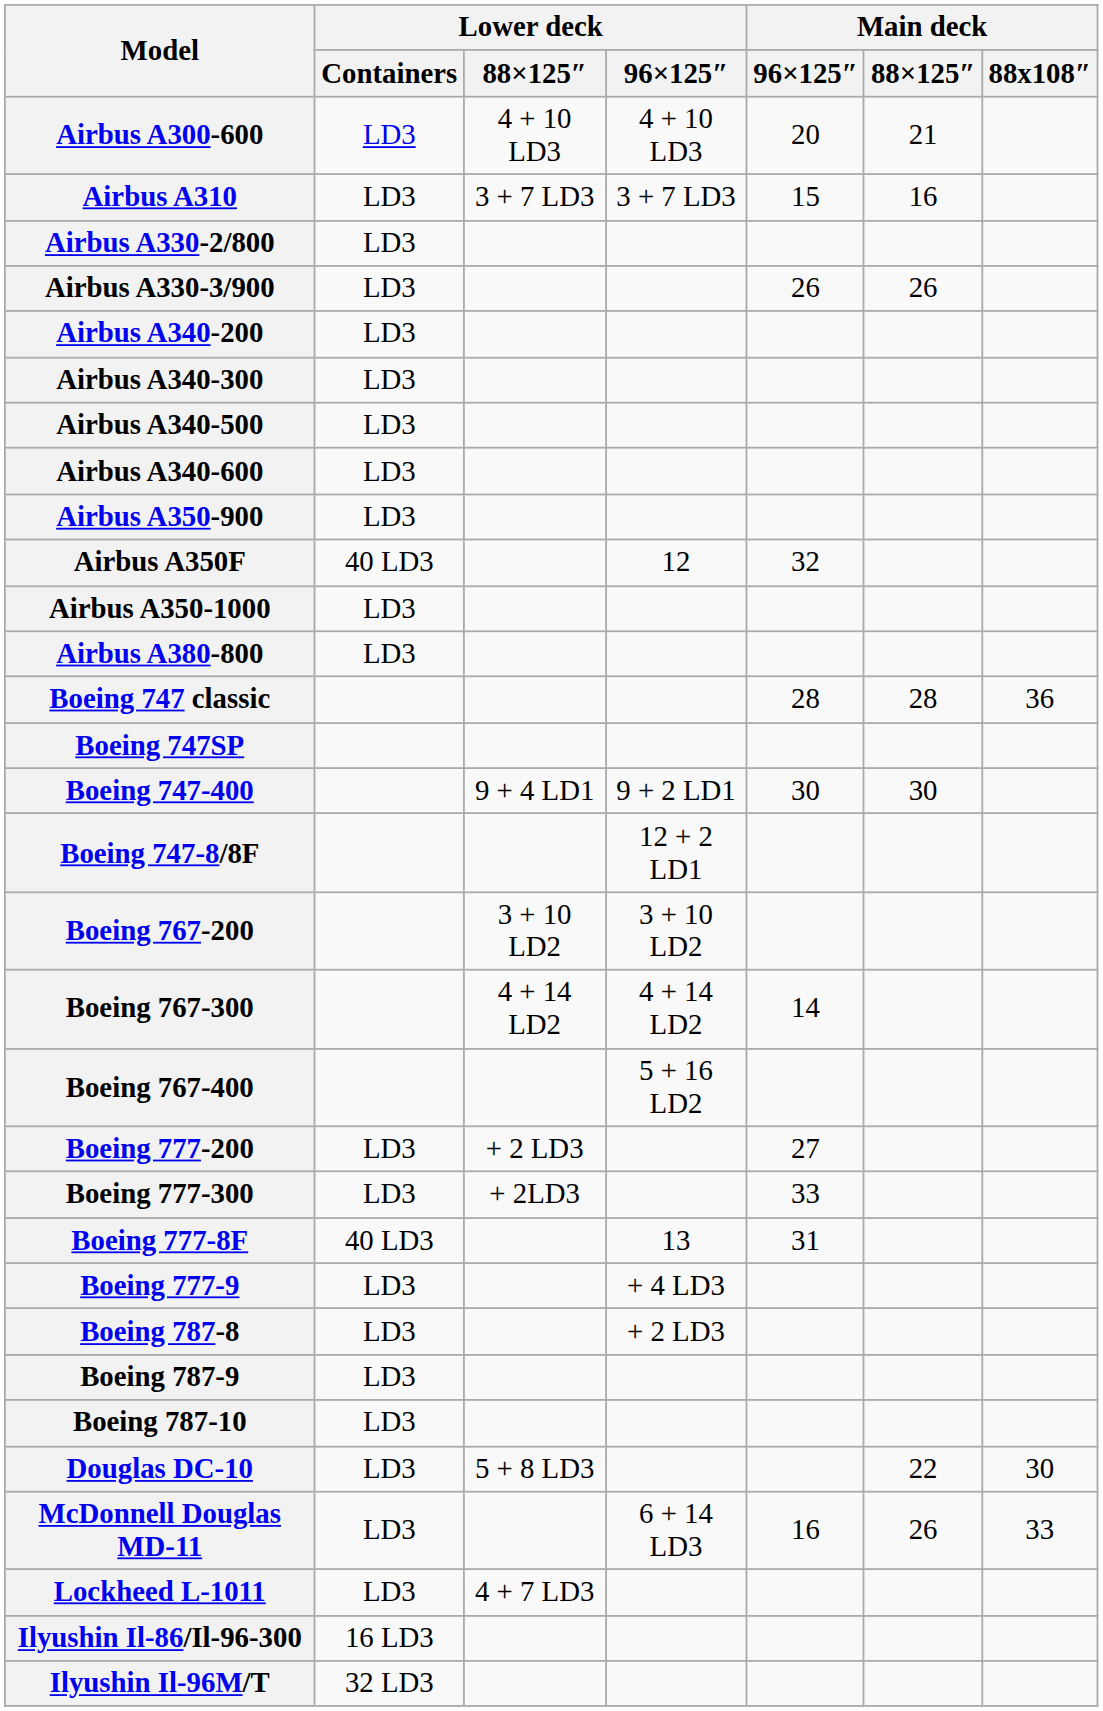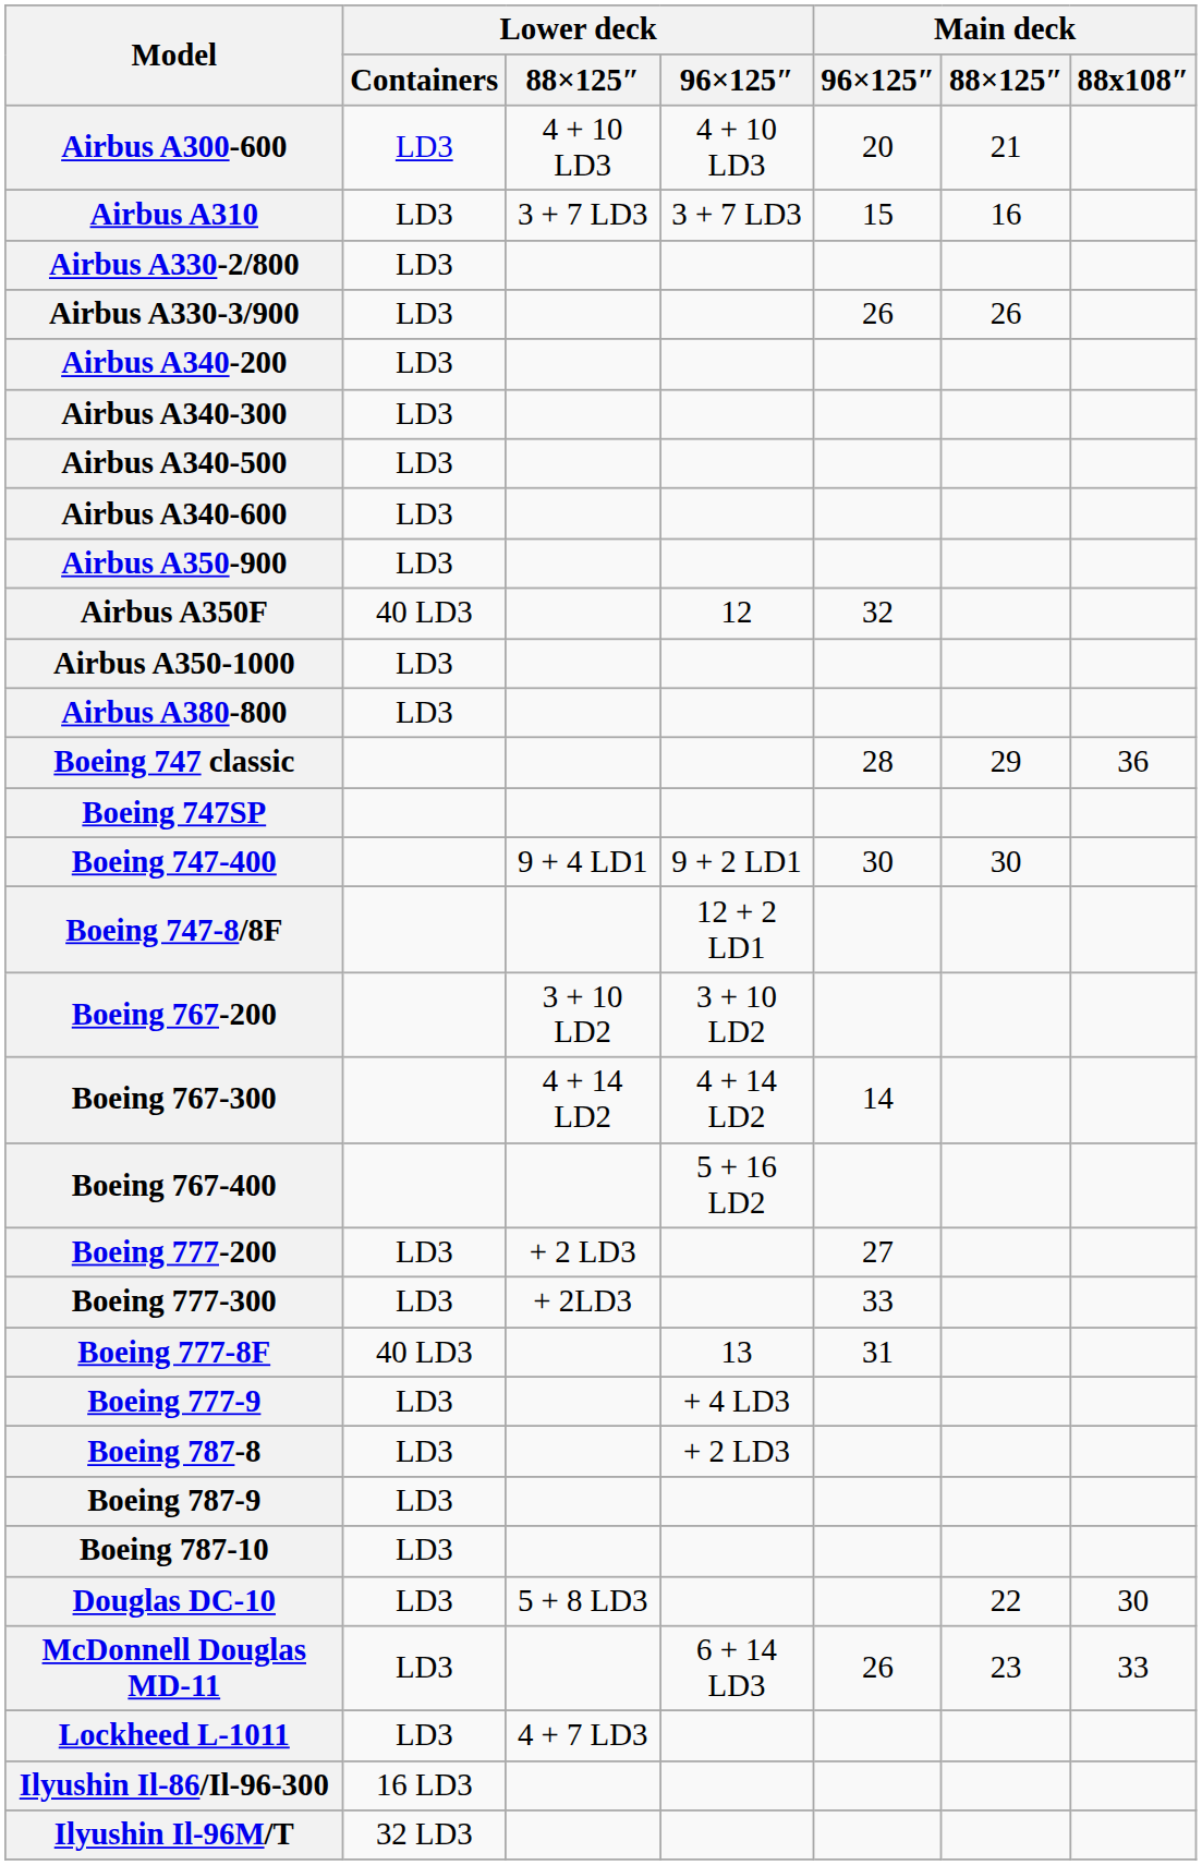Boeing 747 classic | Main deck / 88×125″: 28 -> 29
McDonnell Douglas MD-11 | Main deck / 96×125″: 16 -> 26
McDonnell Douglas MD-11 | Main deck / 88×125″: 26 -> 23
